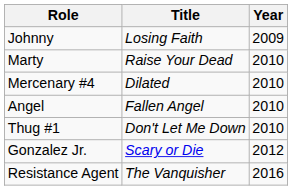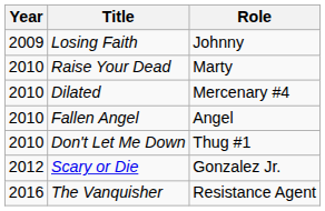columns swapped: Year <-> Role
